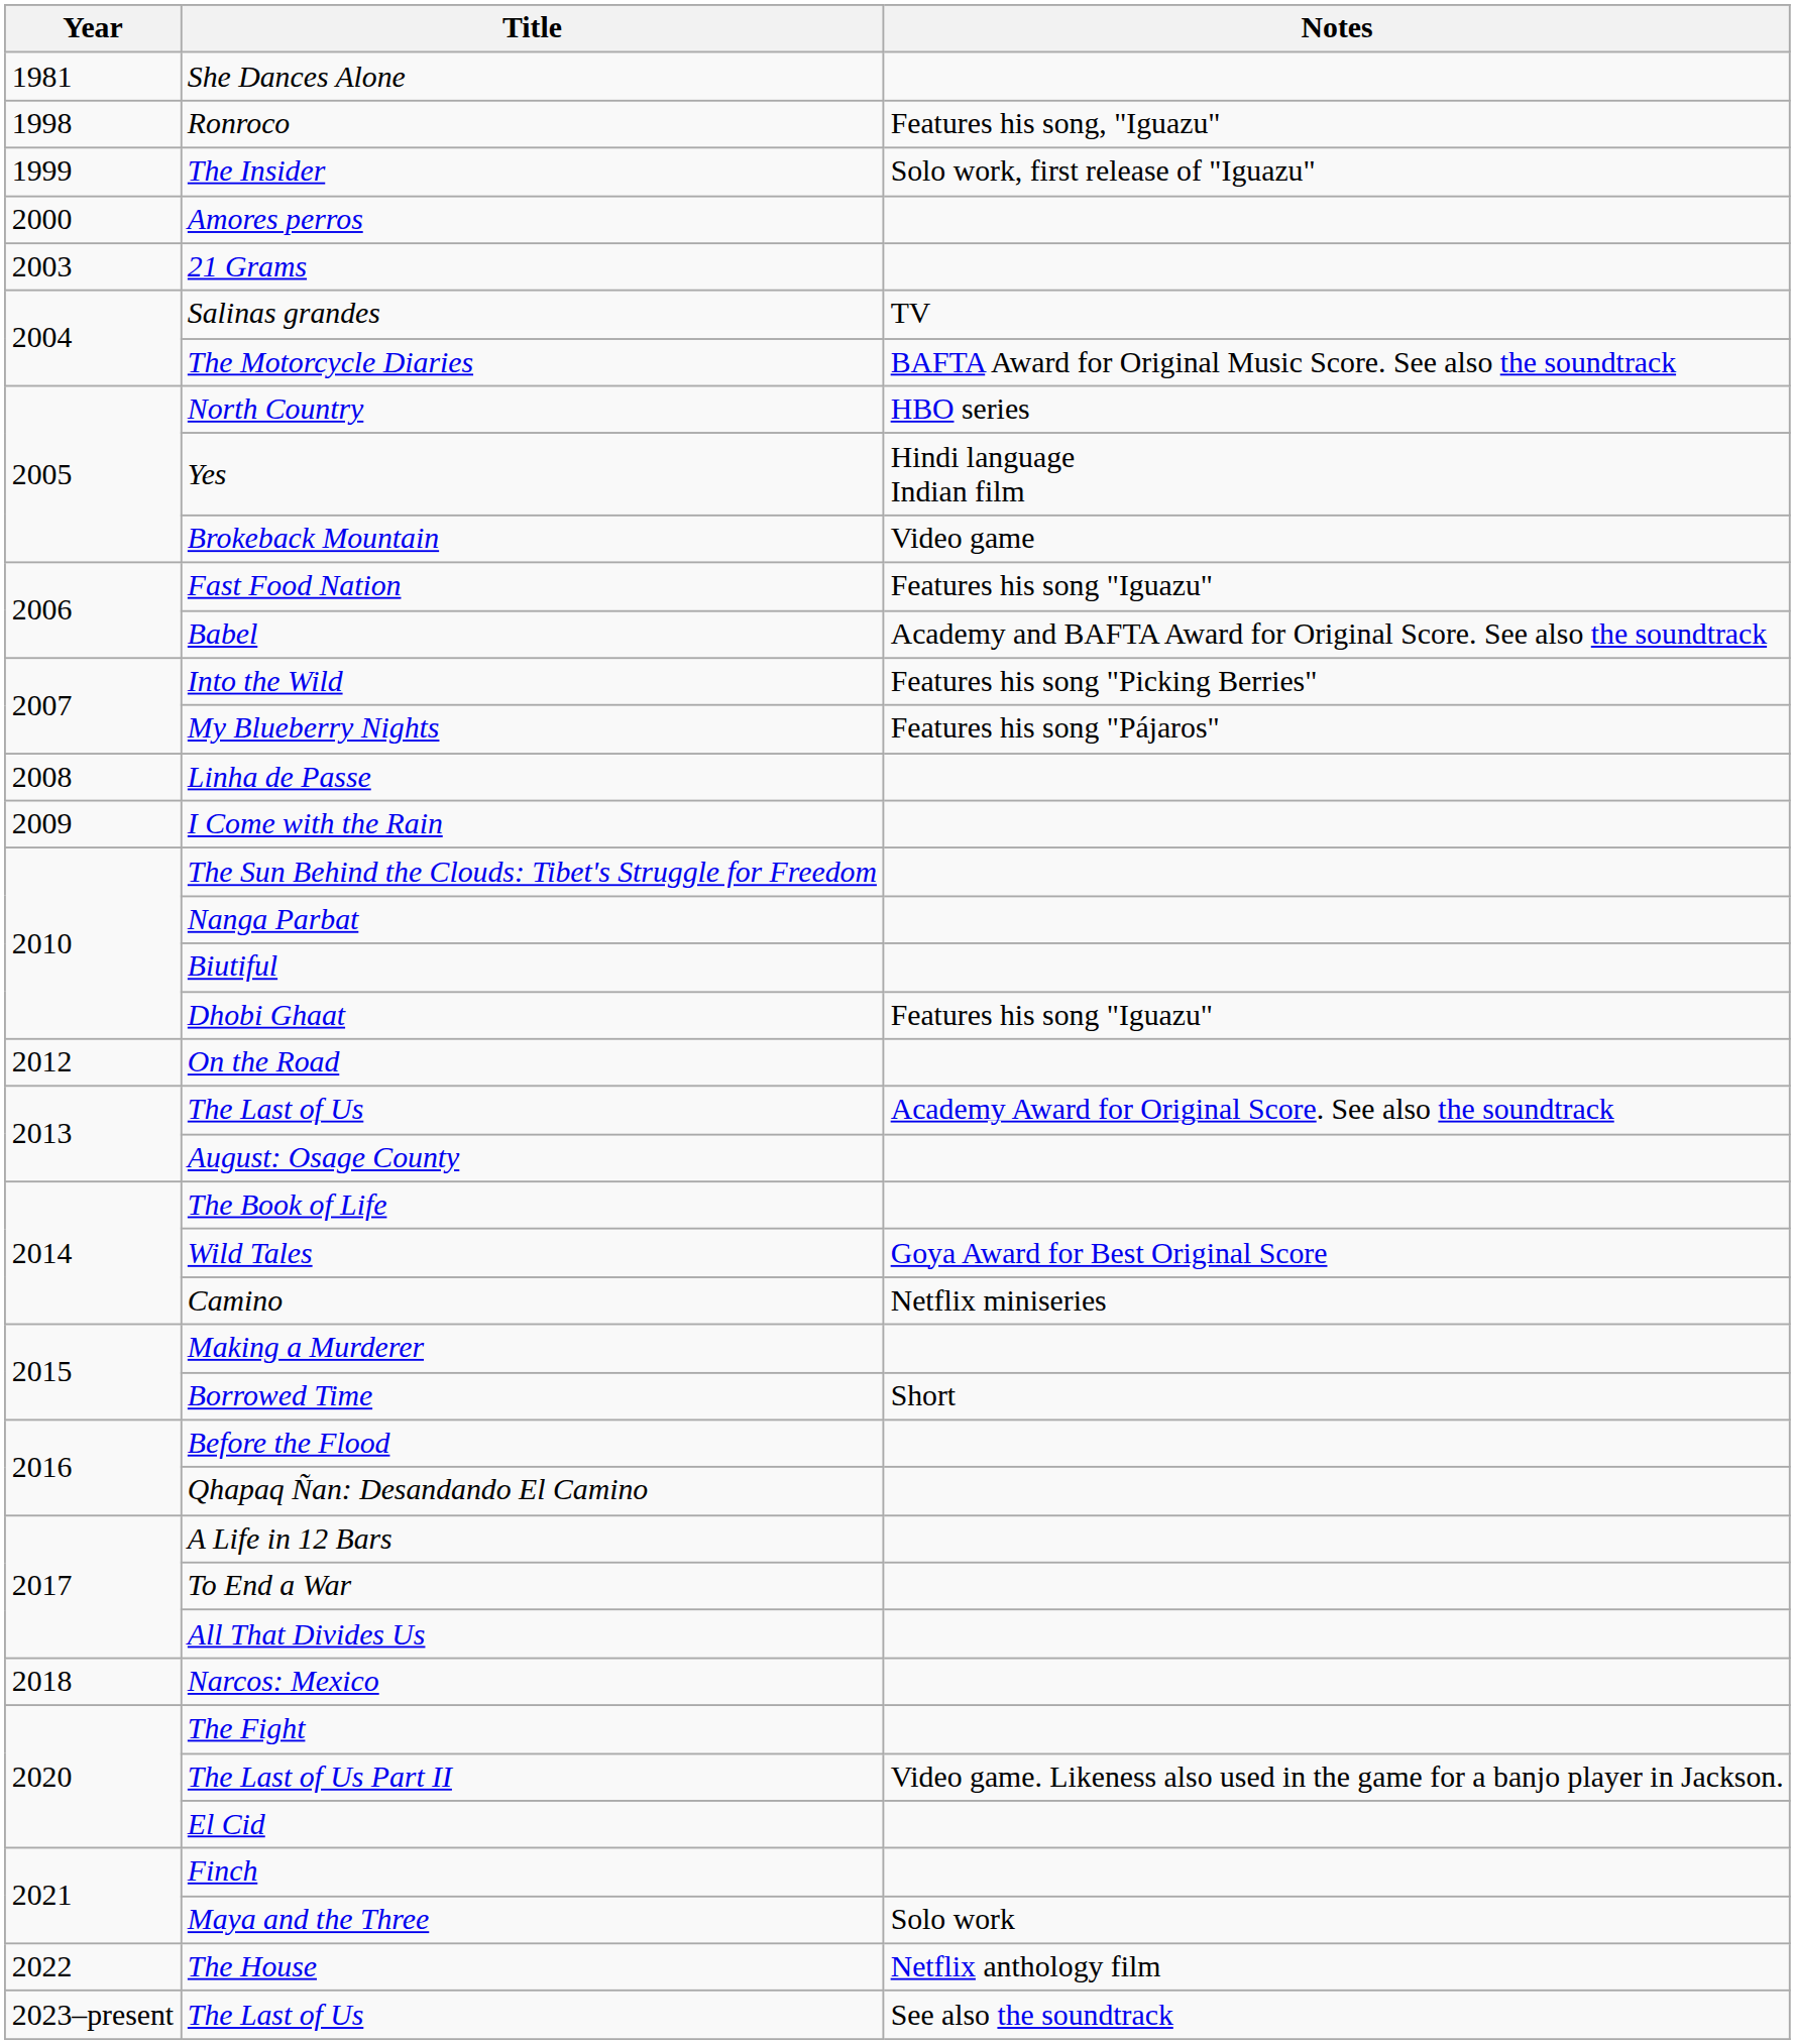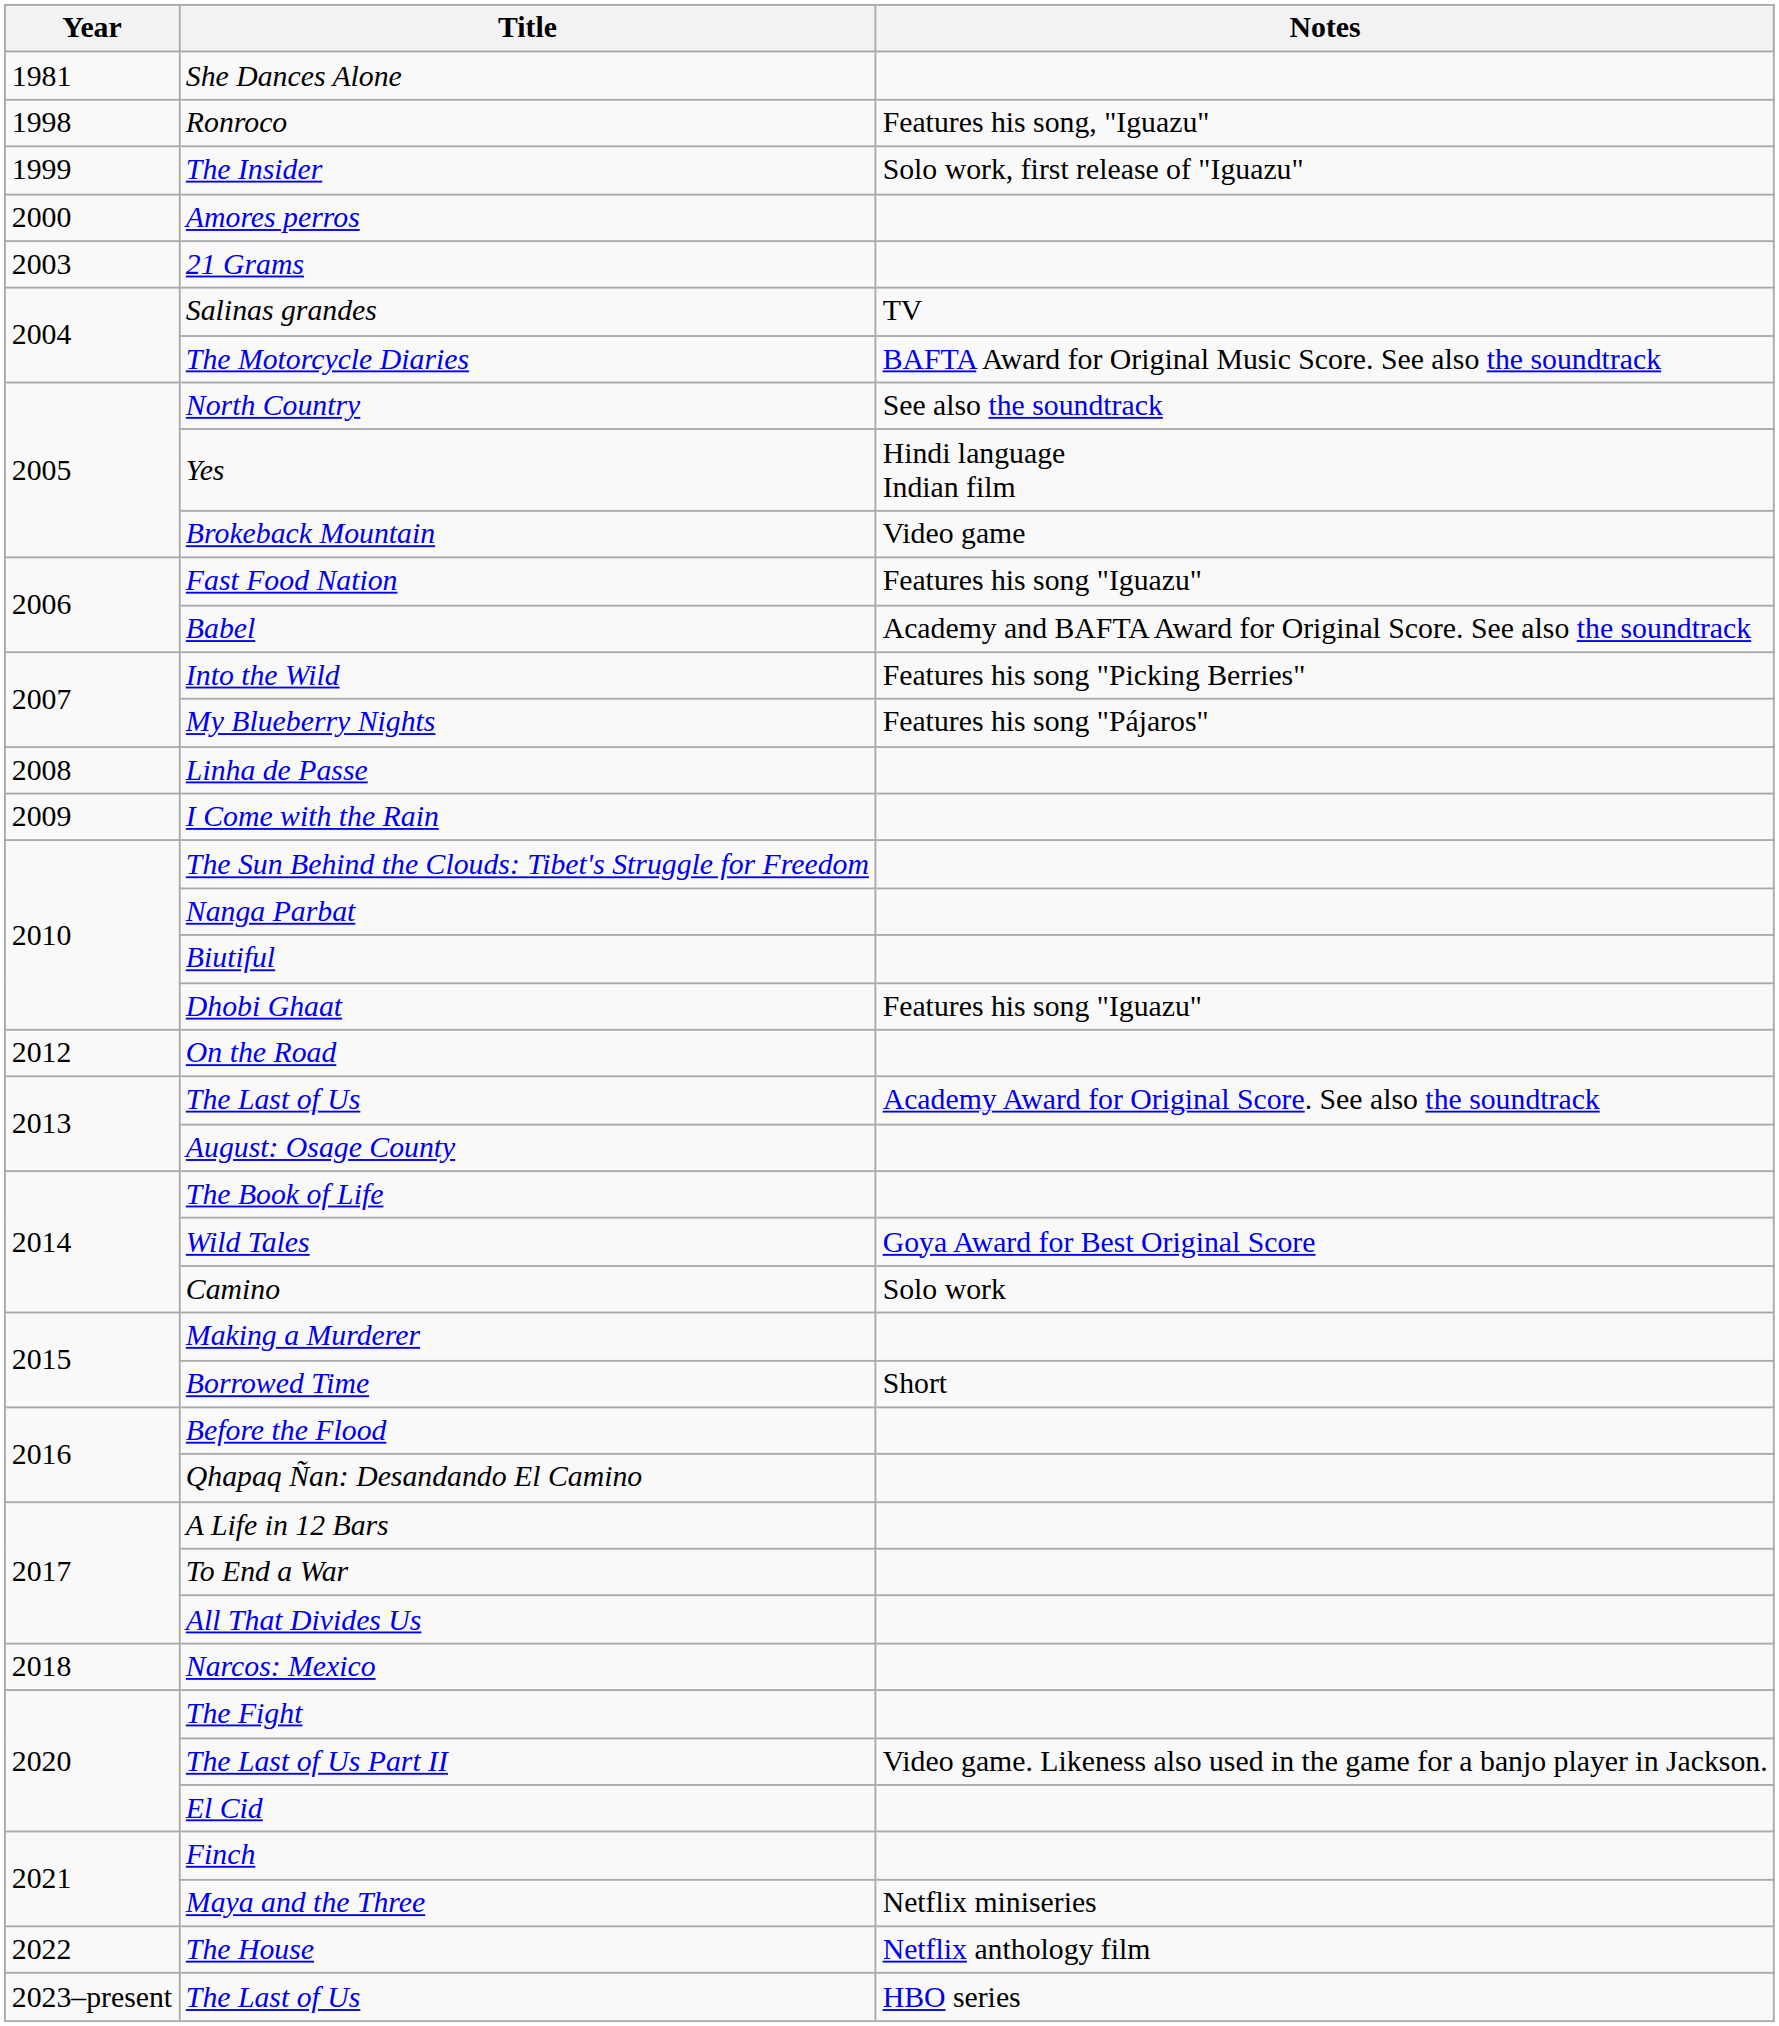North Country | Notes: HBO series -> See also the soundtrack
Camino | Notes: Netflix miniseries -> Solo work
Maya and the Three | Notes: Solo work -> Netflix miniseries
2023–present / The Last of Us | Notes: See also the soundtrack -> HBO series
